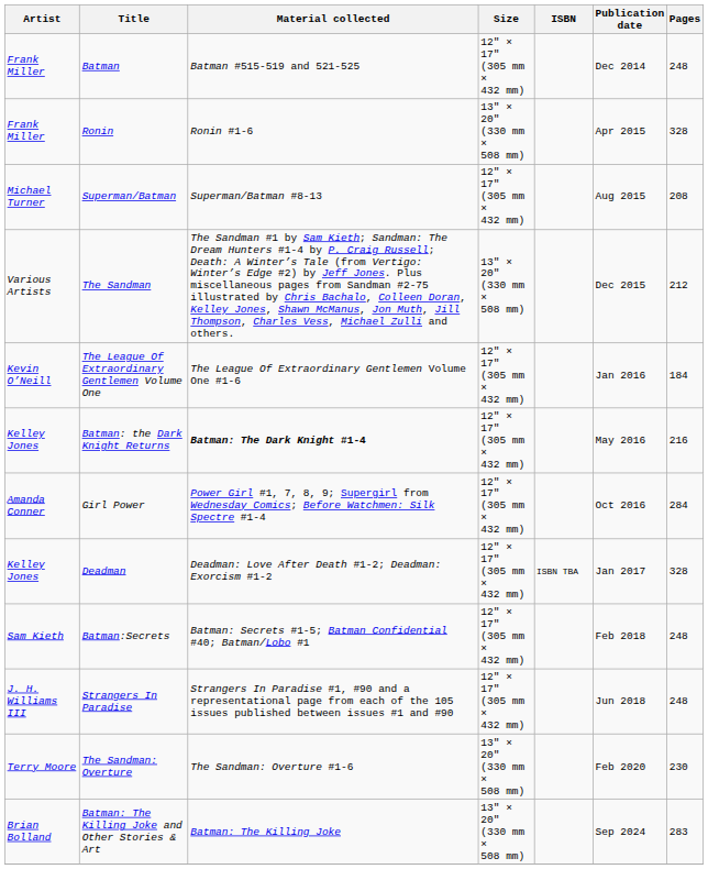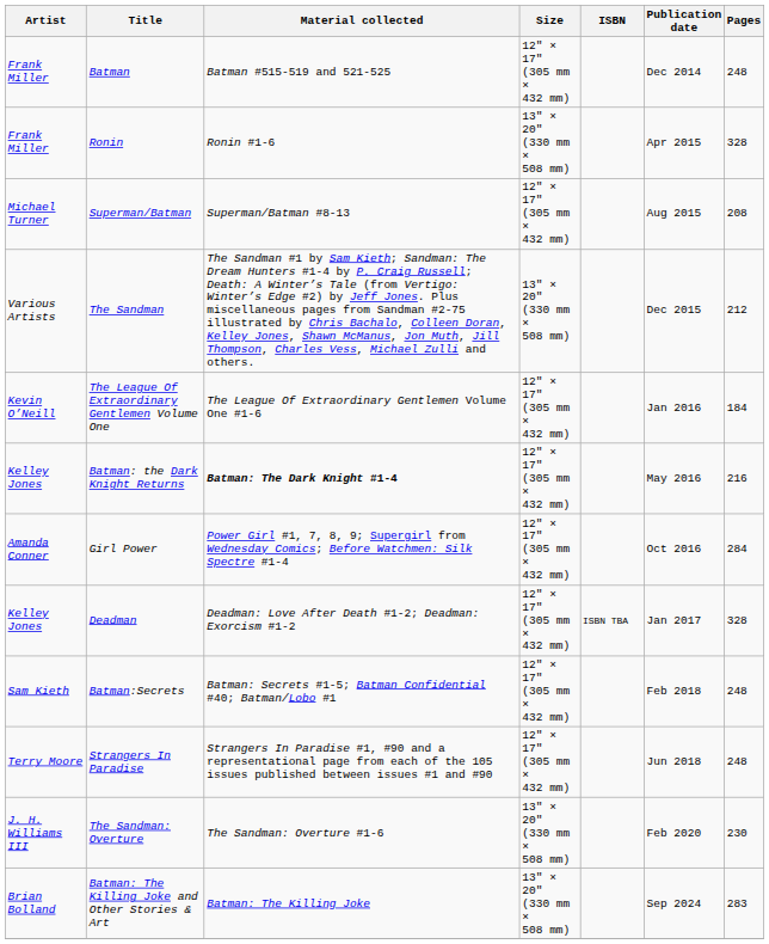Strangers In Paradise | Artist: J. H. Williams III -> Terry Moore
The Sandman: Overture | Artist: Terry Moore -> J. H. Williams III
